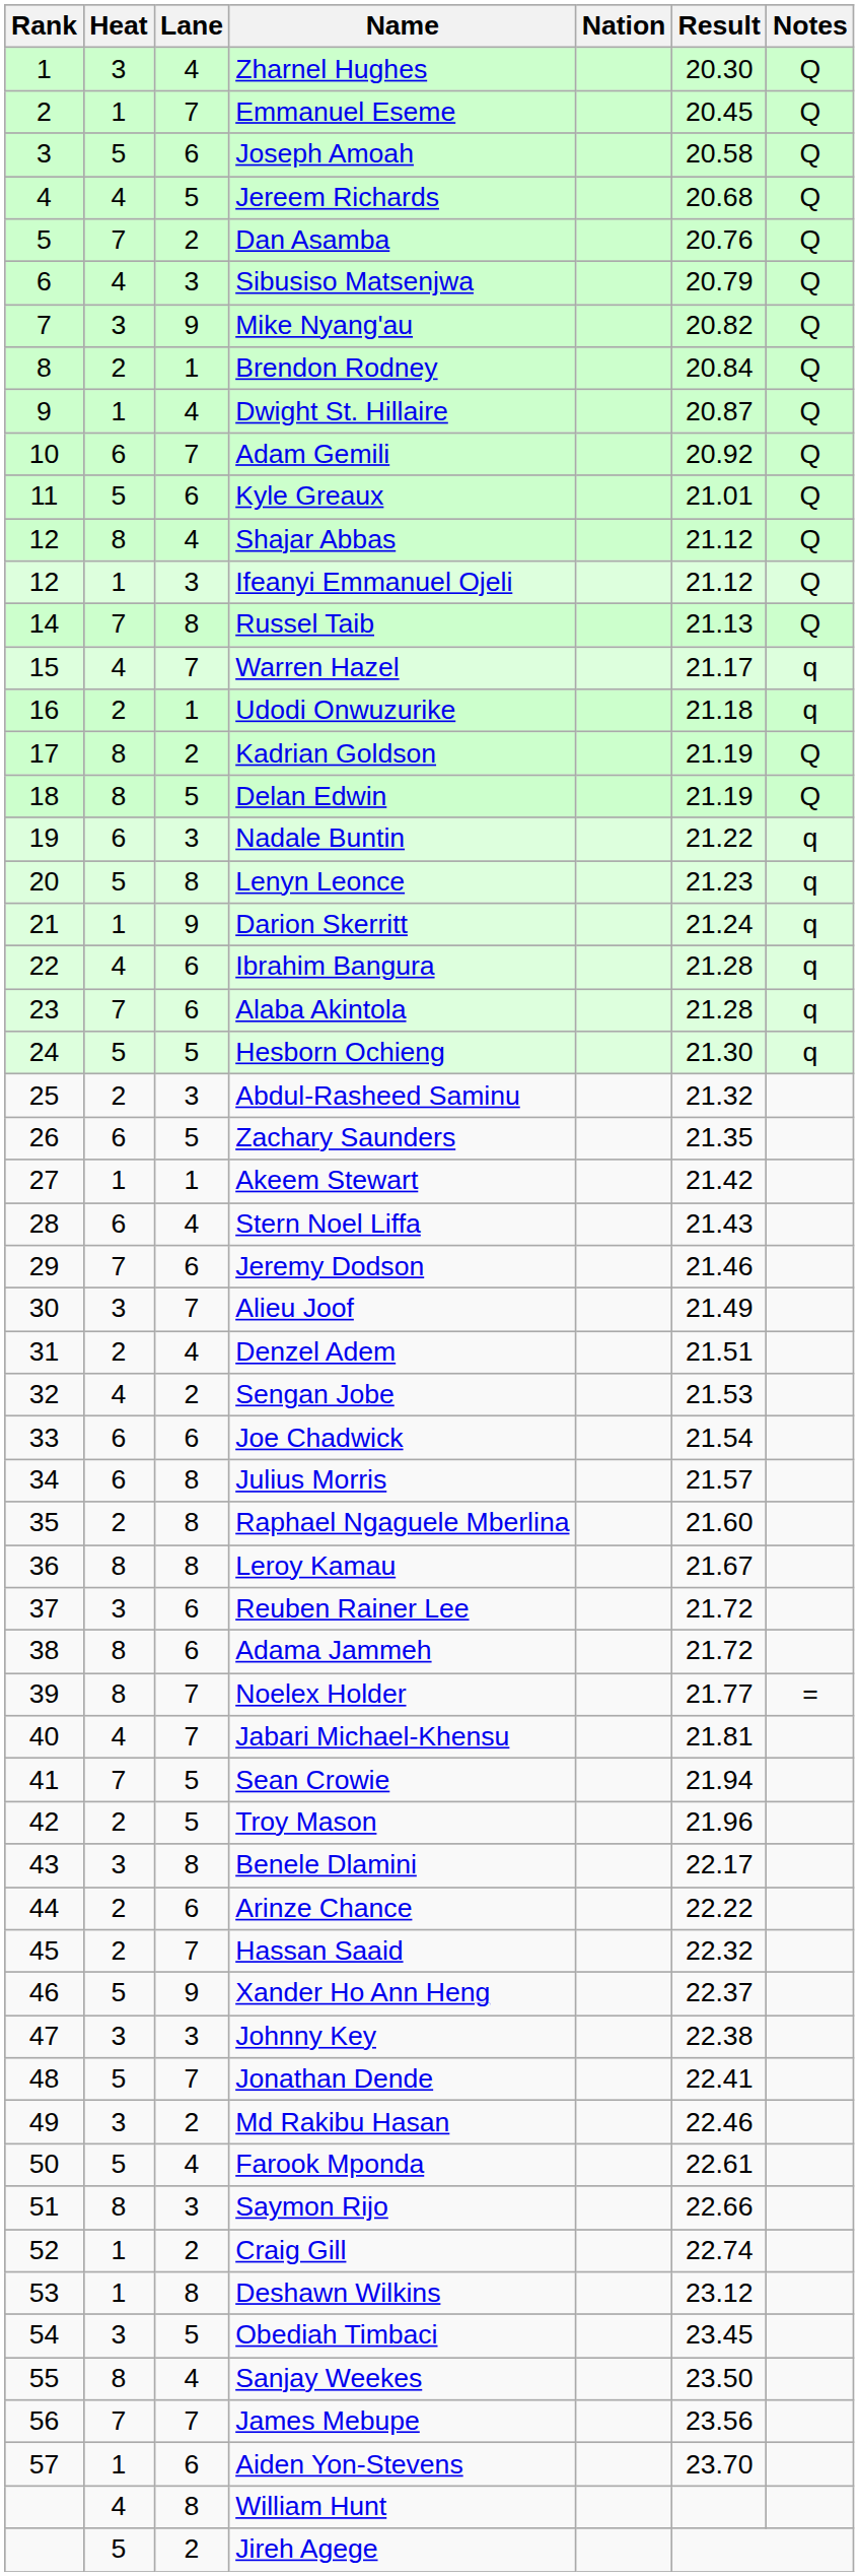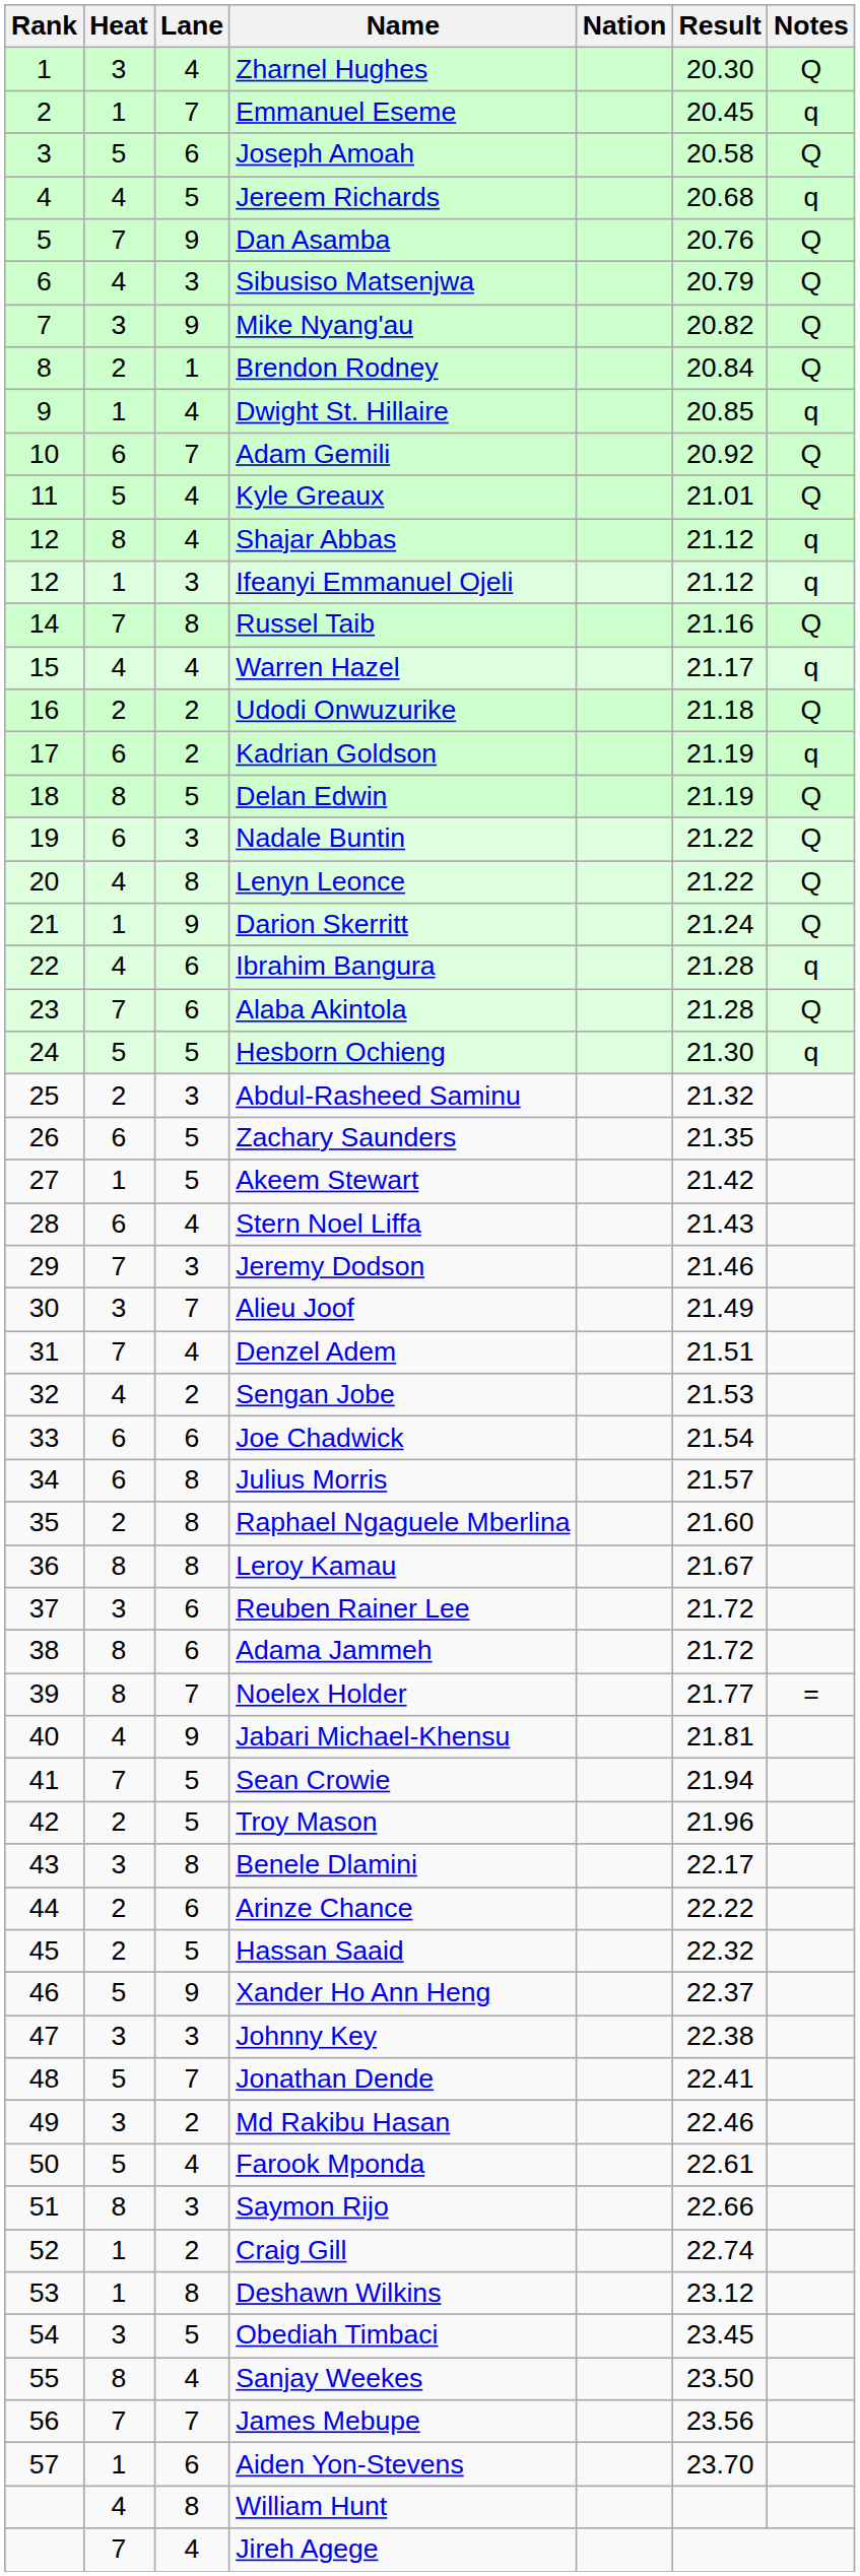Emmanuel Eseme | Notes: Q -> q
Jereem Richards | Notes: Q -> q
Dan Asamba | Lane: 2 -> 9
Dwight St. Hillaire | Result: 20.87 -> 20.85
Dwight St. Hillaire | Notes: Q -> q
Kyle Greaux | Lane: 6 -> 4
Shajar Abbas | Notes: Q -> q
Ifeanyi Emmanuel Ojeli | Notes: Q -> q
Russel Taib | Result: 21.13 -> 21.16
Warren Hazel | Lane: 7 -> 4
Udodi Onwuzurike | Lane: 1 -> 2
Udodi Onwuzurike | Notes: q -> Q
Kadrian Goldson | Heat: 8 -> 6
Kadrian Goldson | Notes: Q -> q
Nadale Buntin | Notes: q -> Q
Lenyn Leonce | Heat: 5 -> 4
Lenyn Leonce | Result: 21.23 -> 21.22
Lenyn Leonce | Notes: q -> Q
Darion Skerritt | Notes: q -> Q
Alaba Akintola | Notes: q -> Q
Akeem Stewart | Lane: 1 -> 5
Jeremy Dodson | Lane: 6 -> 3
Denzel Adem | Heat: 2 -> 7
Jabari Michael-Khensu | Lane: 7 -> 9
Hassan Saaid | Lane: 7 -> 5
Jireh Agege | Heat: 5 -> 7
Jireh Agege | Lane: 2 -> 4
